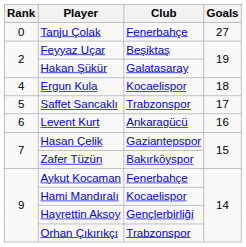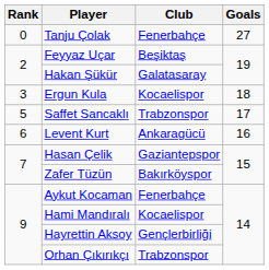Ergun Kula | Rank: 4 -> 3
